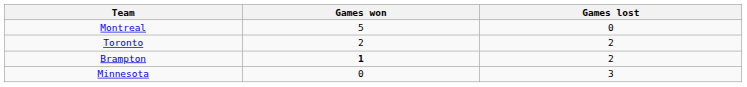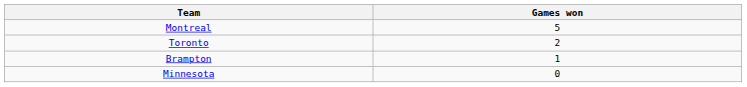- column: Games lost | 0 | 2 | 2 | 3
Brampton | Games won: bold -> normal
